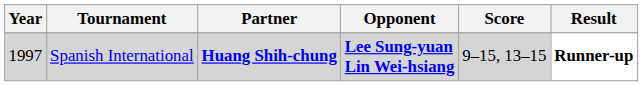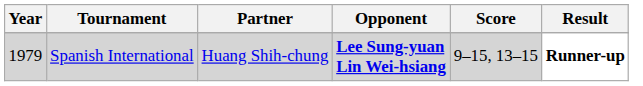Spanish International | Year: 1997 -> 1979
Spanish International | Partner: bold -> normal
